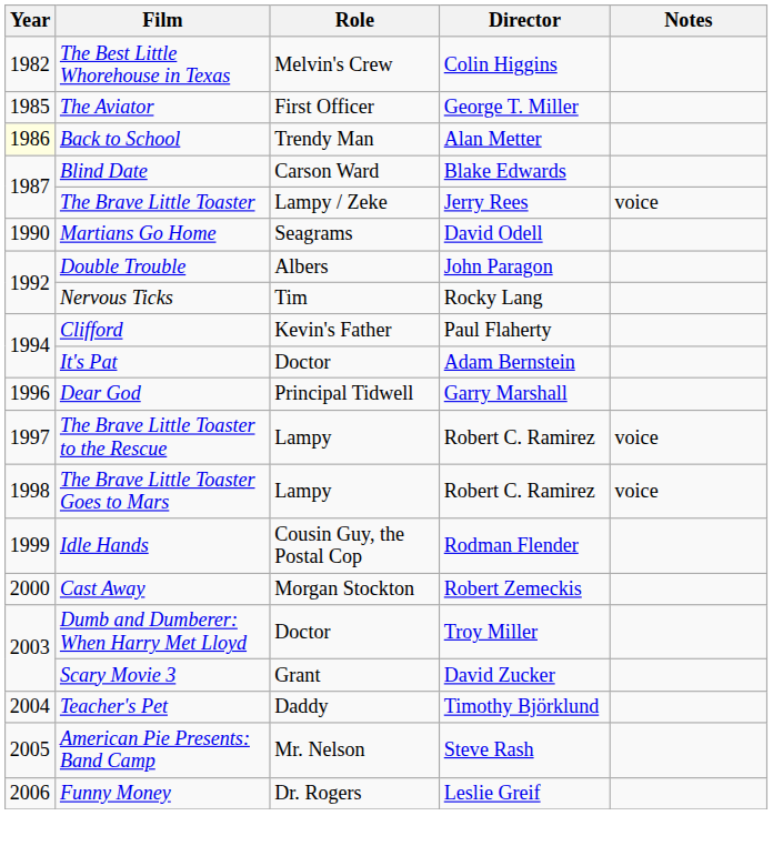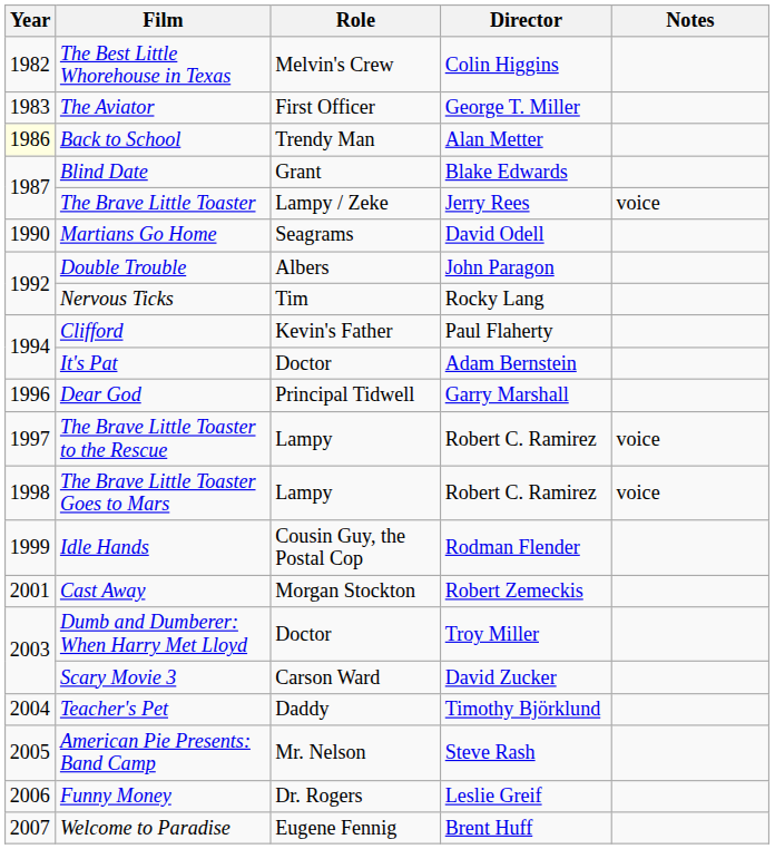The Aviator | Year: 1985 -> 1983
Blind Date | Role: Carson Ward -> Grant
Cast Away | Year: 2000 -> 2001
Scary Movie 3 | Role: Grant -> Carson Ward
+ row: 2007 | Welcome to Paradise | Eugene Fennig | Brent Huff
